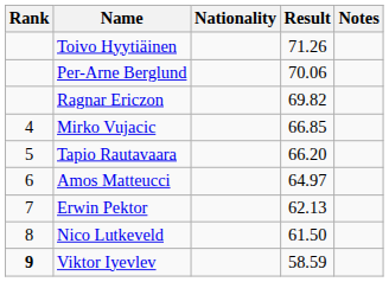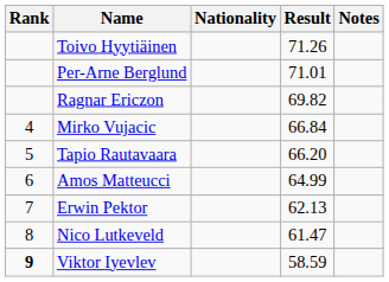Per-Arne Berglund | Result: 70.06 -> 71.01
Mirko Vujacic | Result: 66.85 -> 66.84
Amos Matteucci | Result: 64.97 -> 64.99
Nico Lutkeveld | Result: 61.50 -> 61.47
